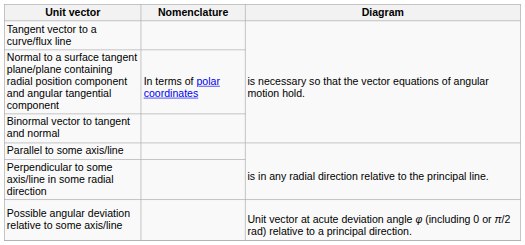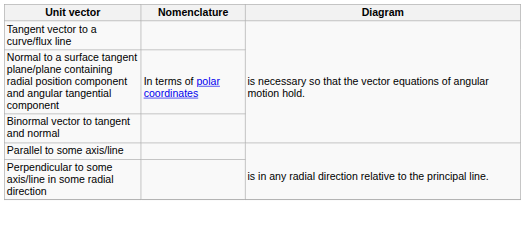- row: Possible angular deviation relative to some axis/line | Unit vector at acute deviation angle φ (including 0 or π/2 rad) relative to a principal direction.
